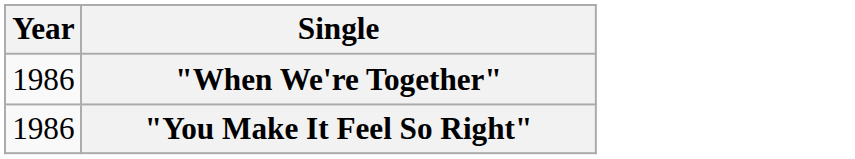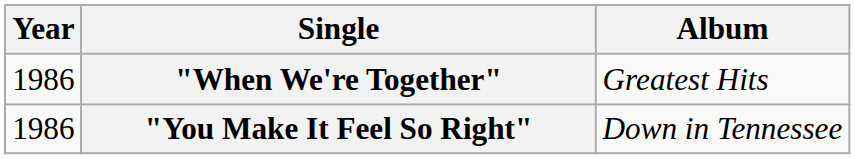+ column: Album | Greatest Hits | Down in Tennessee
